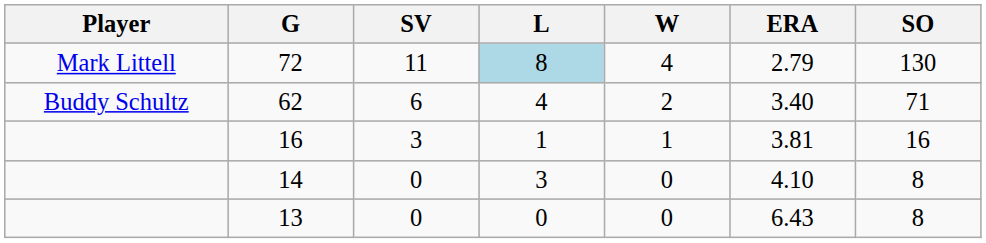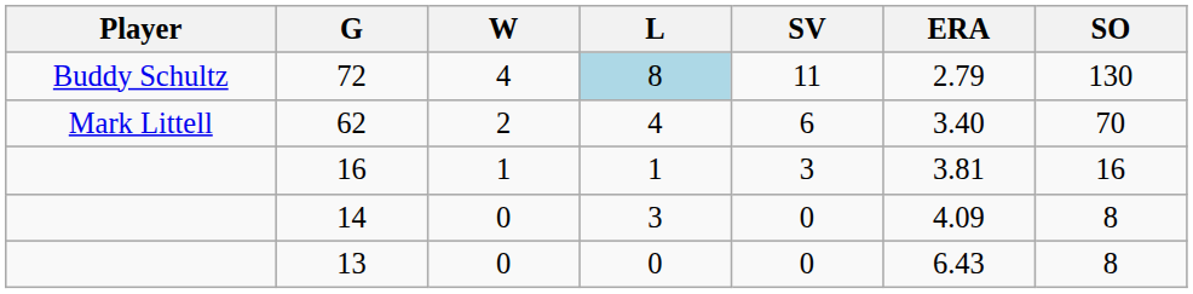columns swapped: W <-> SV
72 | Player: Mark Littell -> Buddy Schultz
62 | Player: Buddy Schultz -> Mark Littell
62 | SO: 71 -> 70
14 | ERA: 4.10 -> 4.09
